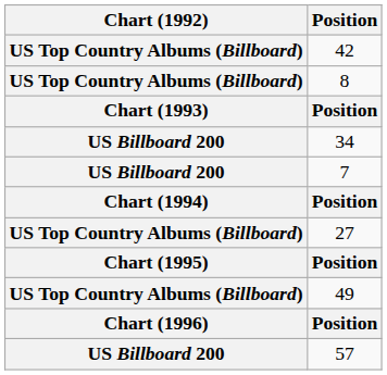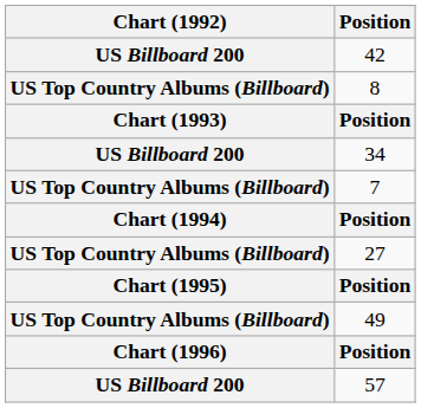42 | Chart (1992): US Top Country Albums (Billboard) -> US Billboard 200
7 | Chart (1992): US Billboard 200 -> US Top Country Albums (Billboard)
